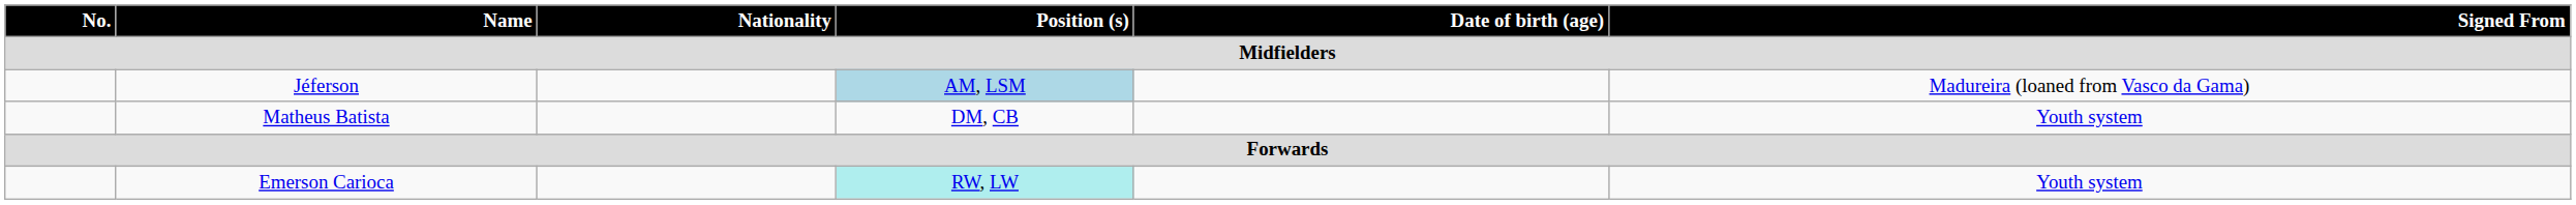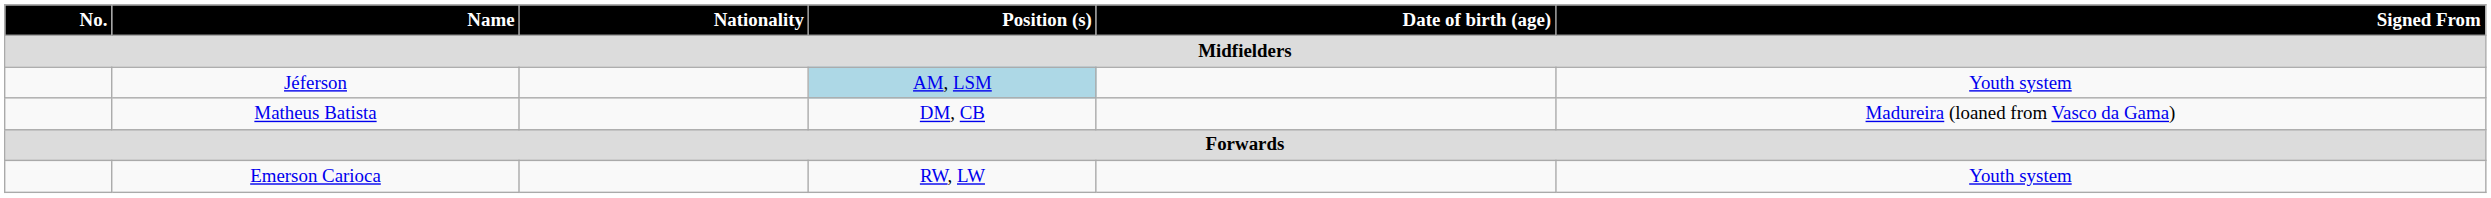Jéferson | Signed From / Midfielders: Madureira (loaned from Vasco da Gama) -> Youth system
Matheus Batista | Signed From / Midfielders: Youth system -> Madureira (loaned from Vasco da Gama)
Emerson Carioca | Position (s) / Midfielders: paleturquoise background -> no background
